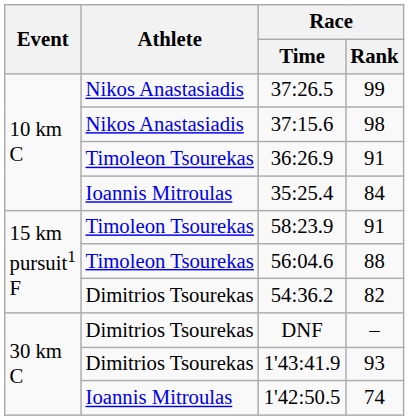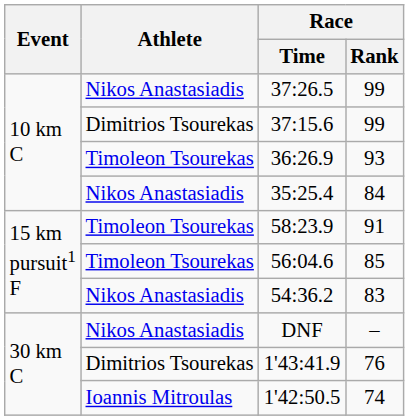37:15.6 | Athlete: Nikos Anastasiadis -> Dimitrios Tsourekas
37:15.6 | Race / Rank: 98 -> 99
36:26.9 | Race / Rank: 91 -> 93
35:25.4 | Athlete: Ioannis Mitroulas -> Nikos Anastasiadis
56:04.6 | Race / Rank: 88 -> 85
54:36.2 | Athlete: Dimitrios Tsourekas -> Nikos Anastasiadis
54:36.2 | Race / Rank: 82 -> 83
DNF | Athlete: Dimitrios Tsourekas -> Nikos Anastasiadis
1'43:41.9 | Race / Rank: 93 -> 76
